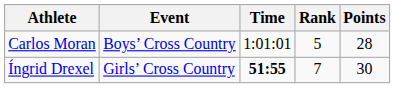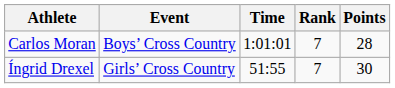Carlos Moran | Rank: 5 -> 7
Íngrid Drexel | Time: bold -> normal
